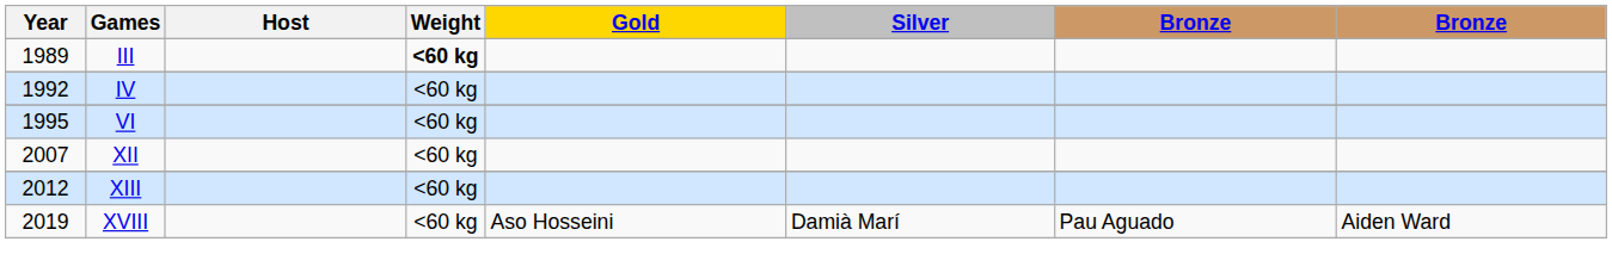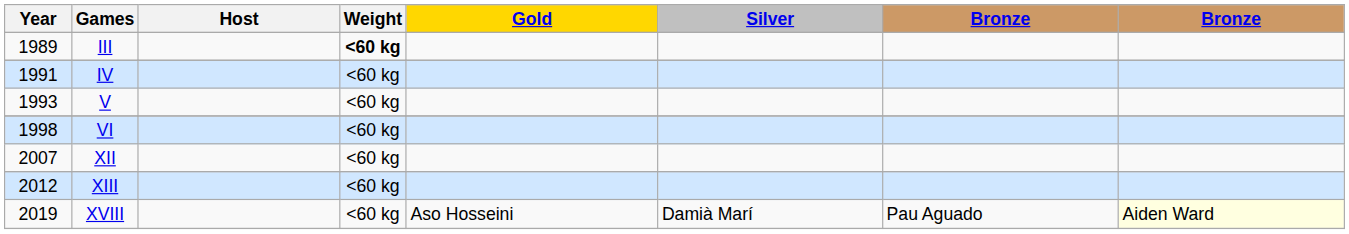IV | Year: 1992 -> 1991
+ row: 1993 | V | <60 kg
VI | Year: 1995 -> 1998
XVIII | column 8: no background -> lightyellow background
